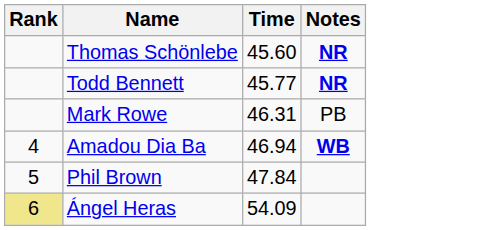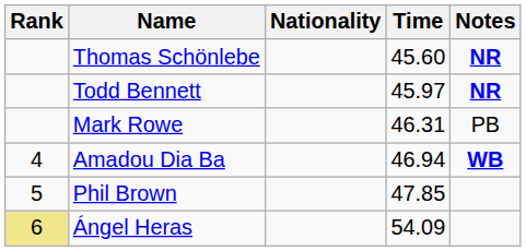+ column: Nationality
Todd Bennett | Time: 45.77 -> 45.97
Phil Brown | Time: 47.84 -> 47.85
